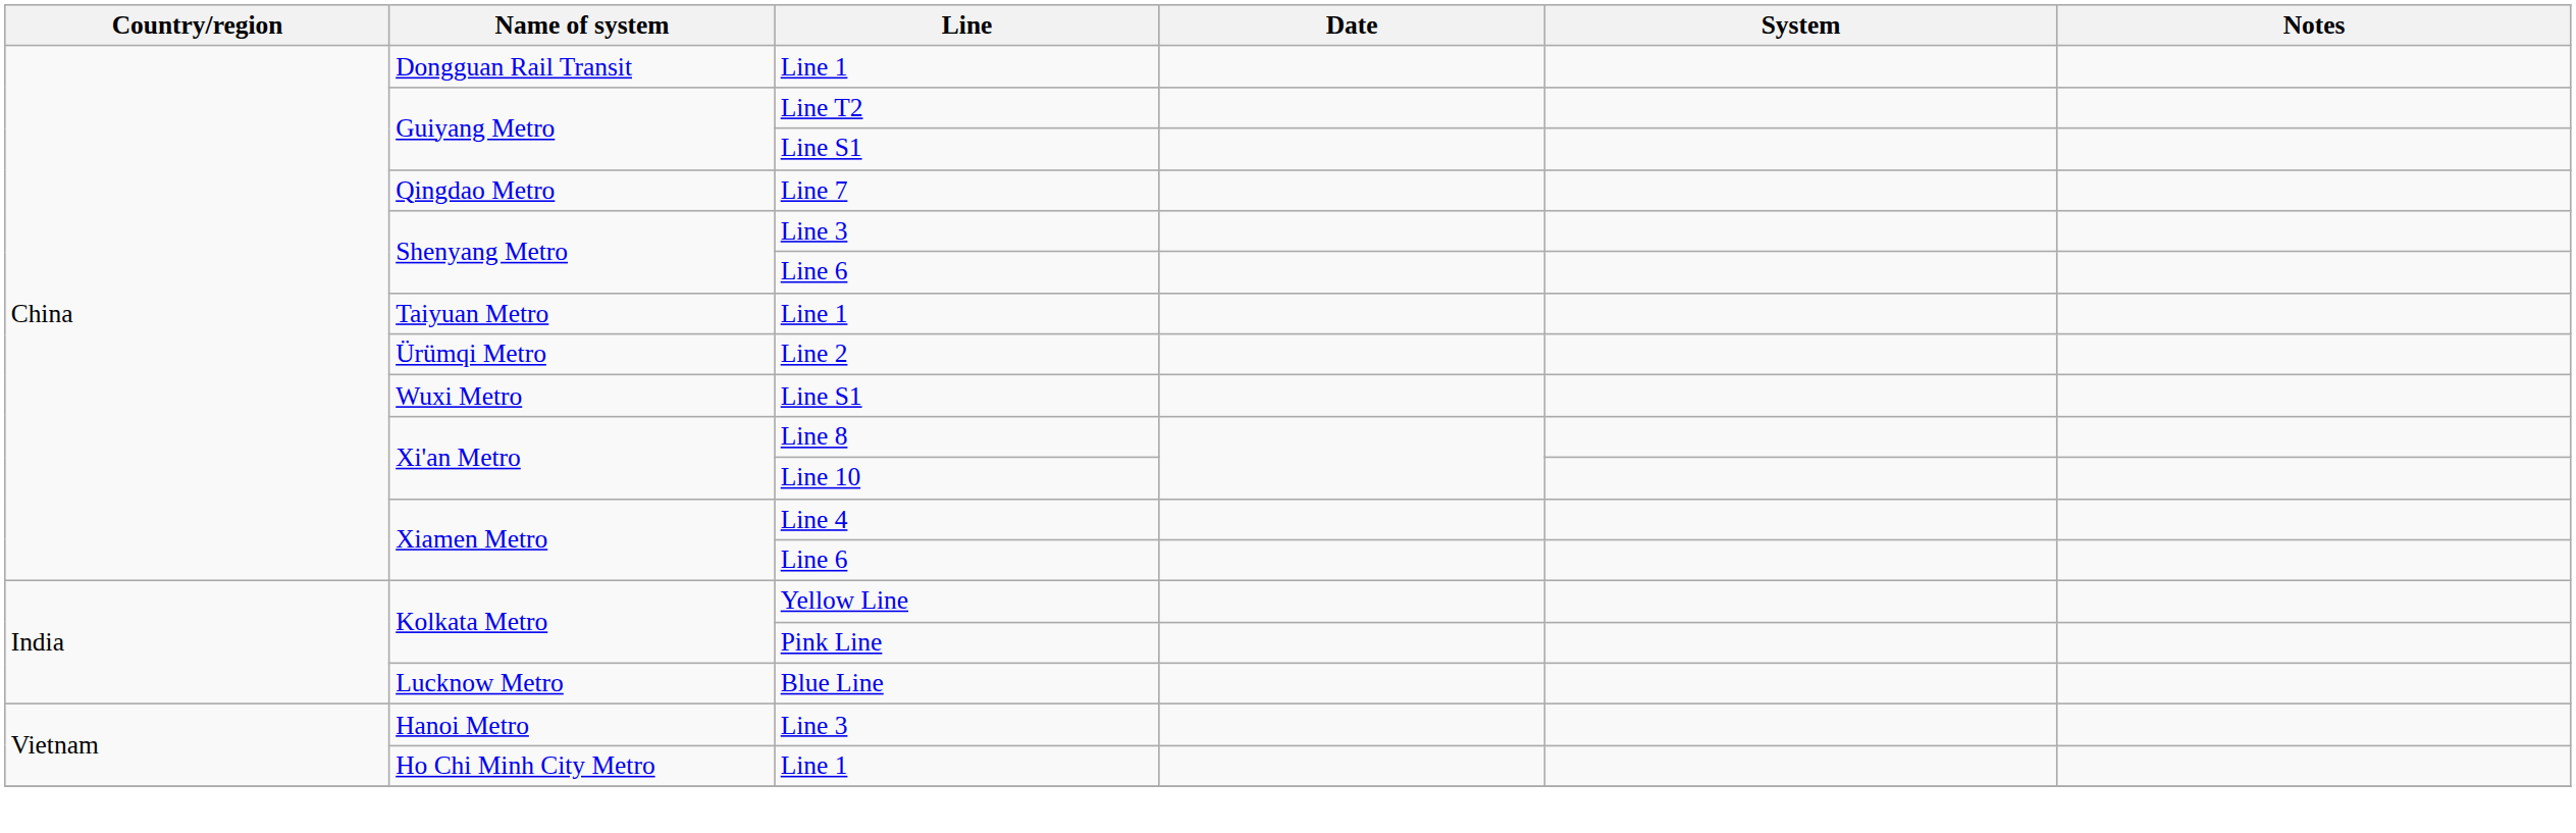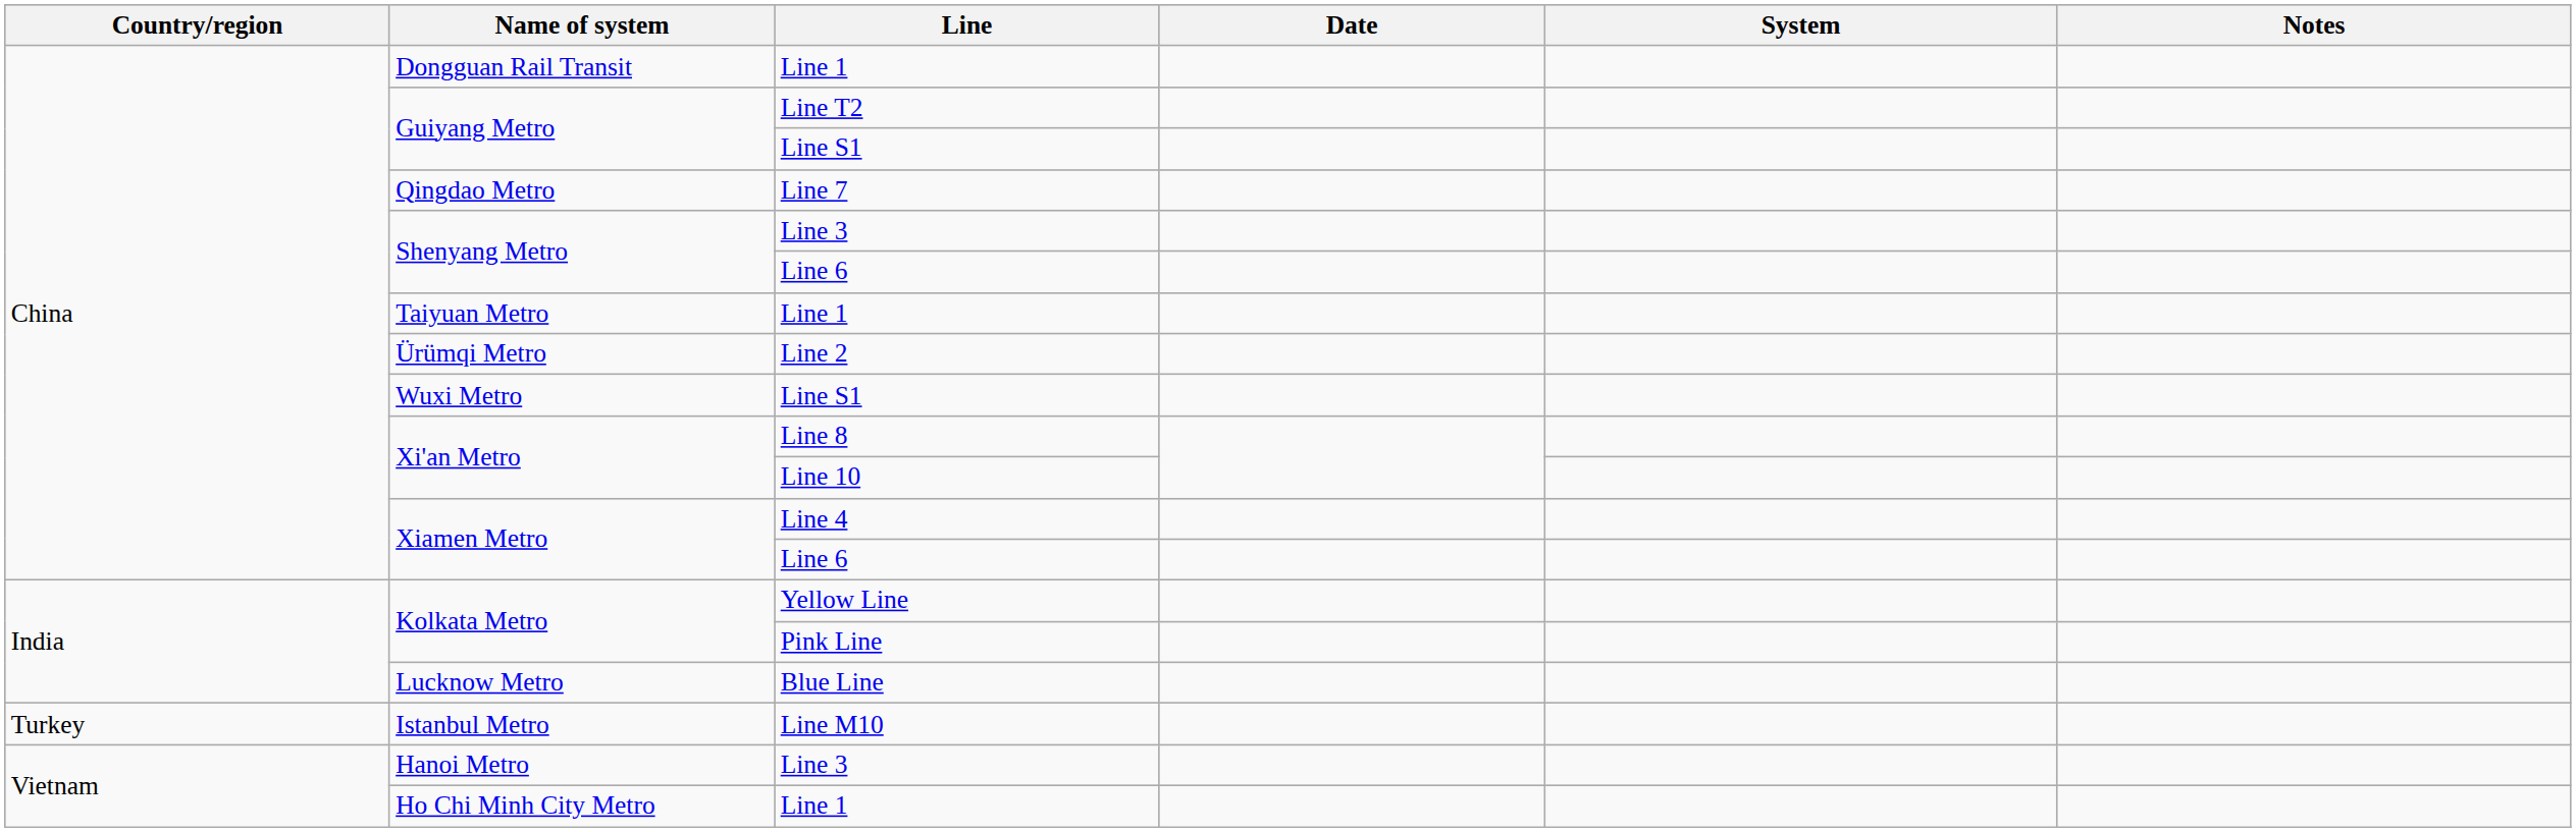+ row: Turkey | Istanbul Metro | Line M10
